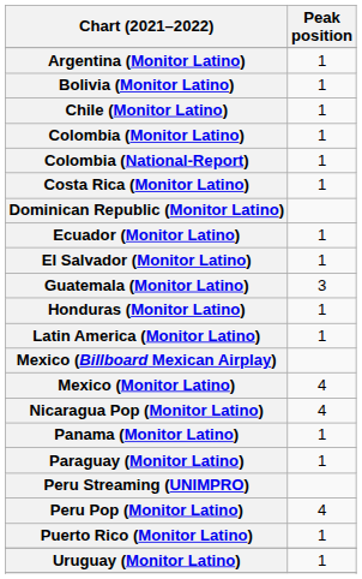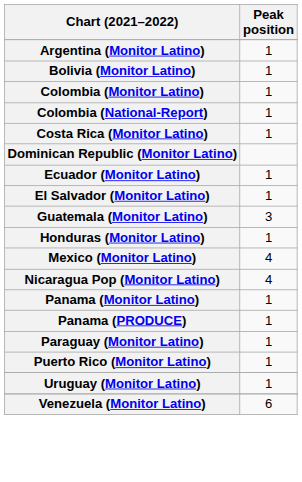- row: Chile (Monitor Latino) | 1
- row: Latin America (Monitor Latino) | 1
- row: Mexico (Billboard Mexican Airplay)
+ row: Panama (PRODUCE) | 1
- row: Peru Streaming (UNIMPRO)
- row: Peru Pop (Monitor Latino) | 4
+ row: Venezuela (Monitor Latino) | 6
